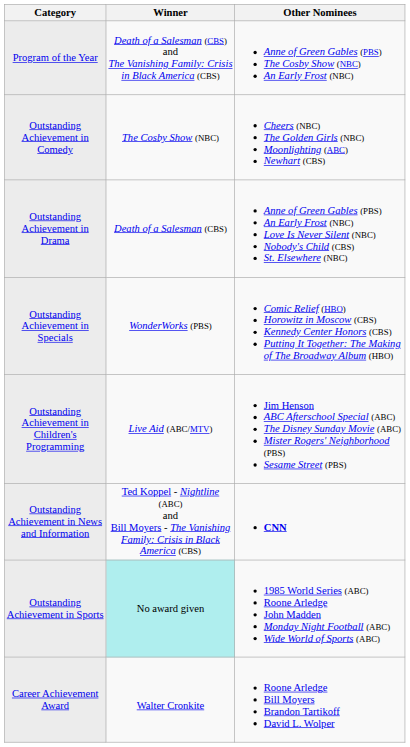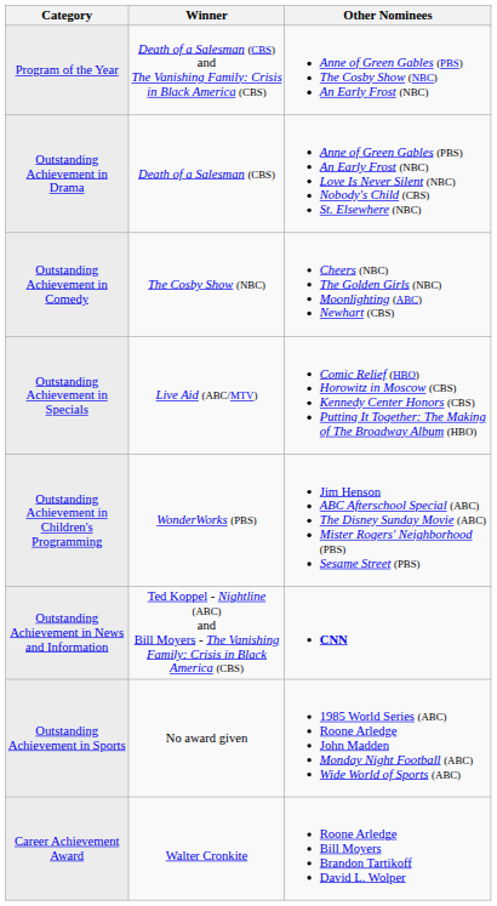rows swapped: Outstanding Achievement in Comedy <-> Outstanding Achievement in Drama
Outstanding Achievement in Specials | Winner: WonderWorks (PBS) -> Live Aid (ABC/MTV)
Outstanding Achievement in Children's Programming | Winner: Live Aid (ABC/MTV) -> WonderWorks (PBS)
Outstanding Achievement in Sports | Winner: paleturquoise background -> no background
